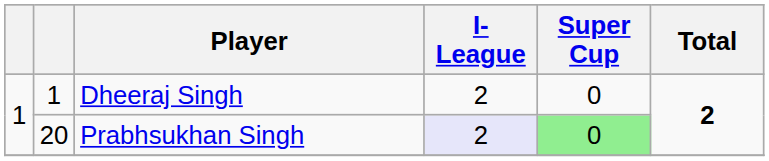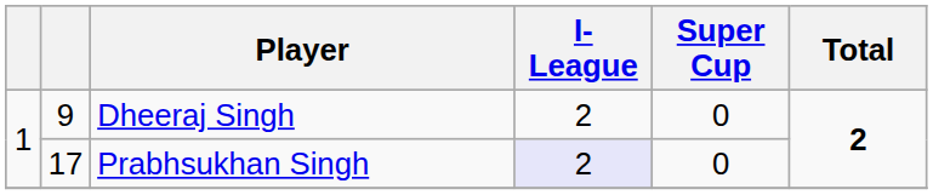Dheeraj Singh | column 2: 1 -> 9
Prabhsukhan Singh | column 2: 20 -> 17
Prabhsukhan Singh | Super Cup: lightgreen background -> no background
